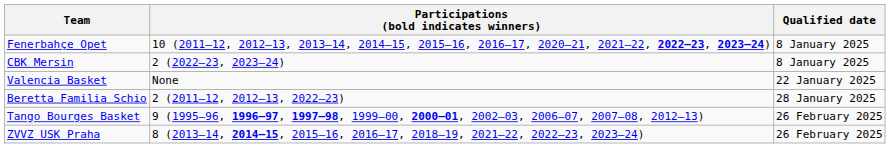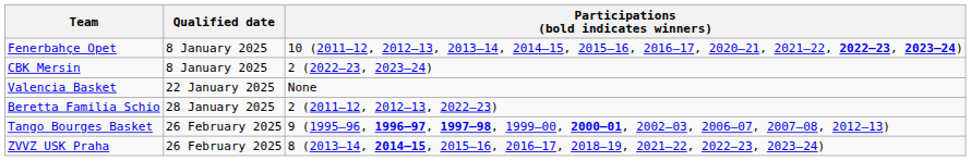columns swapped: Qualified date <-> Participations (bold indicates winners)
